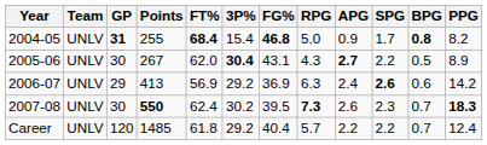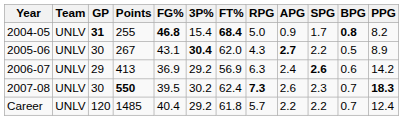columns swapped: FG% <-> FT%
